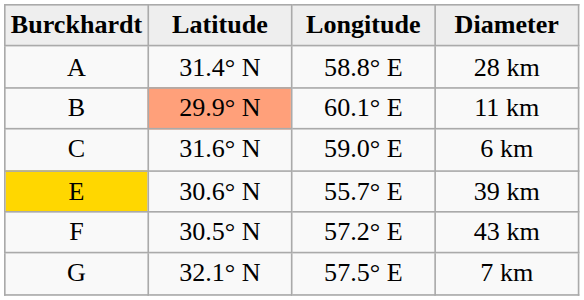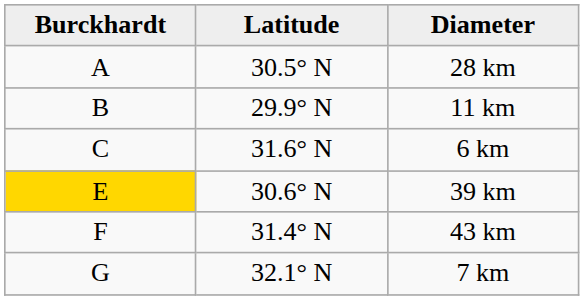- column: Longitude | 58.8° E | 60.1° E | 59.0° E | 55.7° E | 57.2° E | 57.5° E
28 km | Latitude: 31.4° N -> 30.5° N
11 km | Latitude: lightsalmon background -> no background
43 km | Latitude: 30.5° N -> 31.4° N
